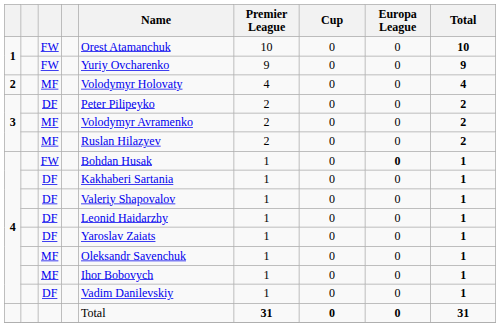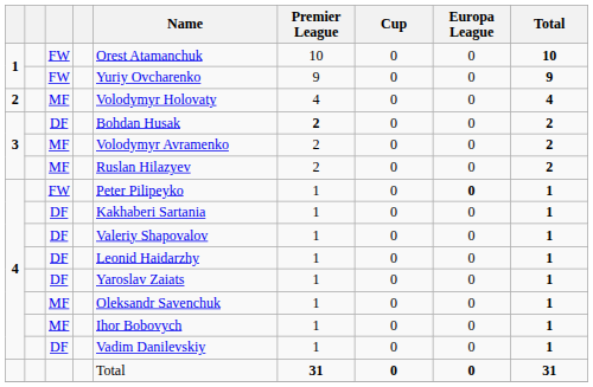3 / DF | Name: Peter Pilipeyko -> Bohdan Husak
3 / DF | Premier League: normal -> bold
4 / FW | Name: Bohdan Husak -> Peter Pilipeyko
